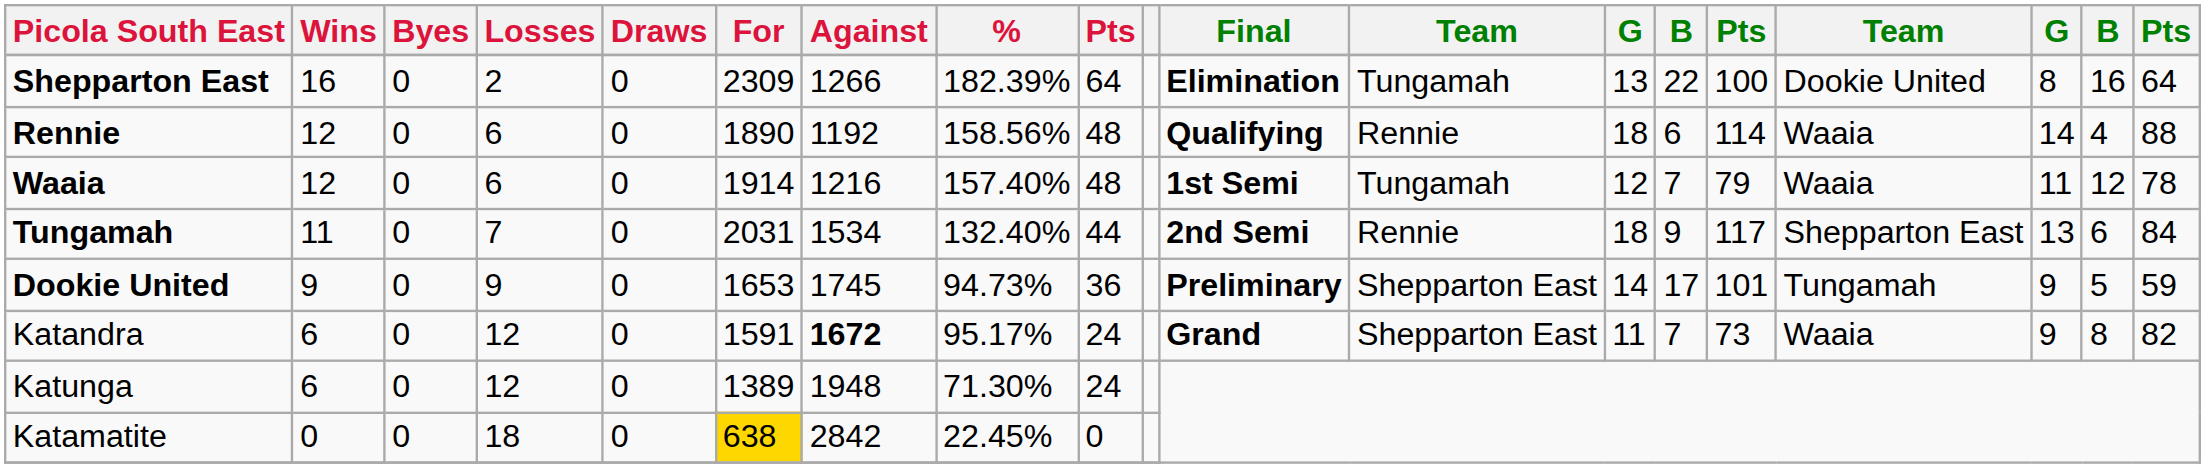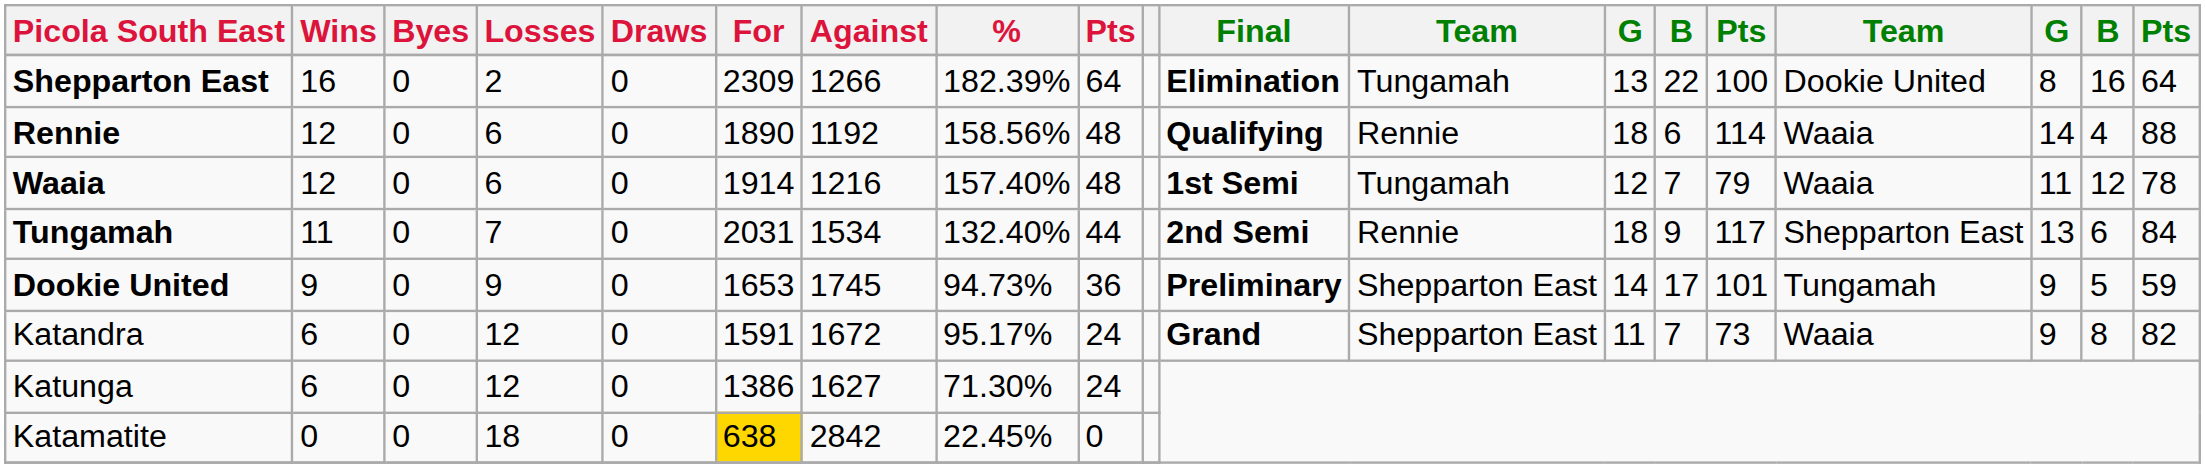Katandra | Against: bold -> normal
Katunga | For: 1389 -> 1386
Katunga | Against: 1948 -> 1627
